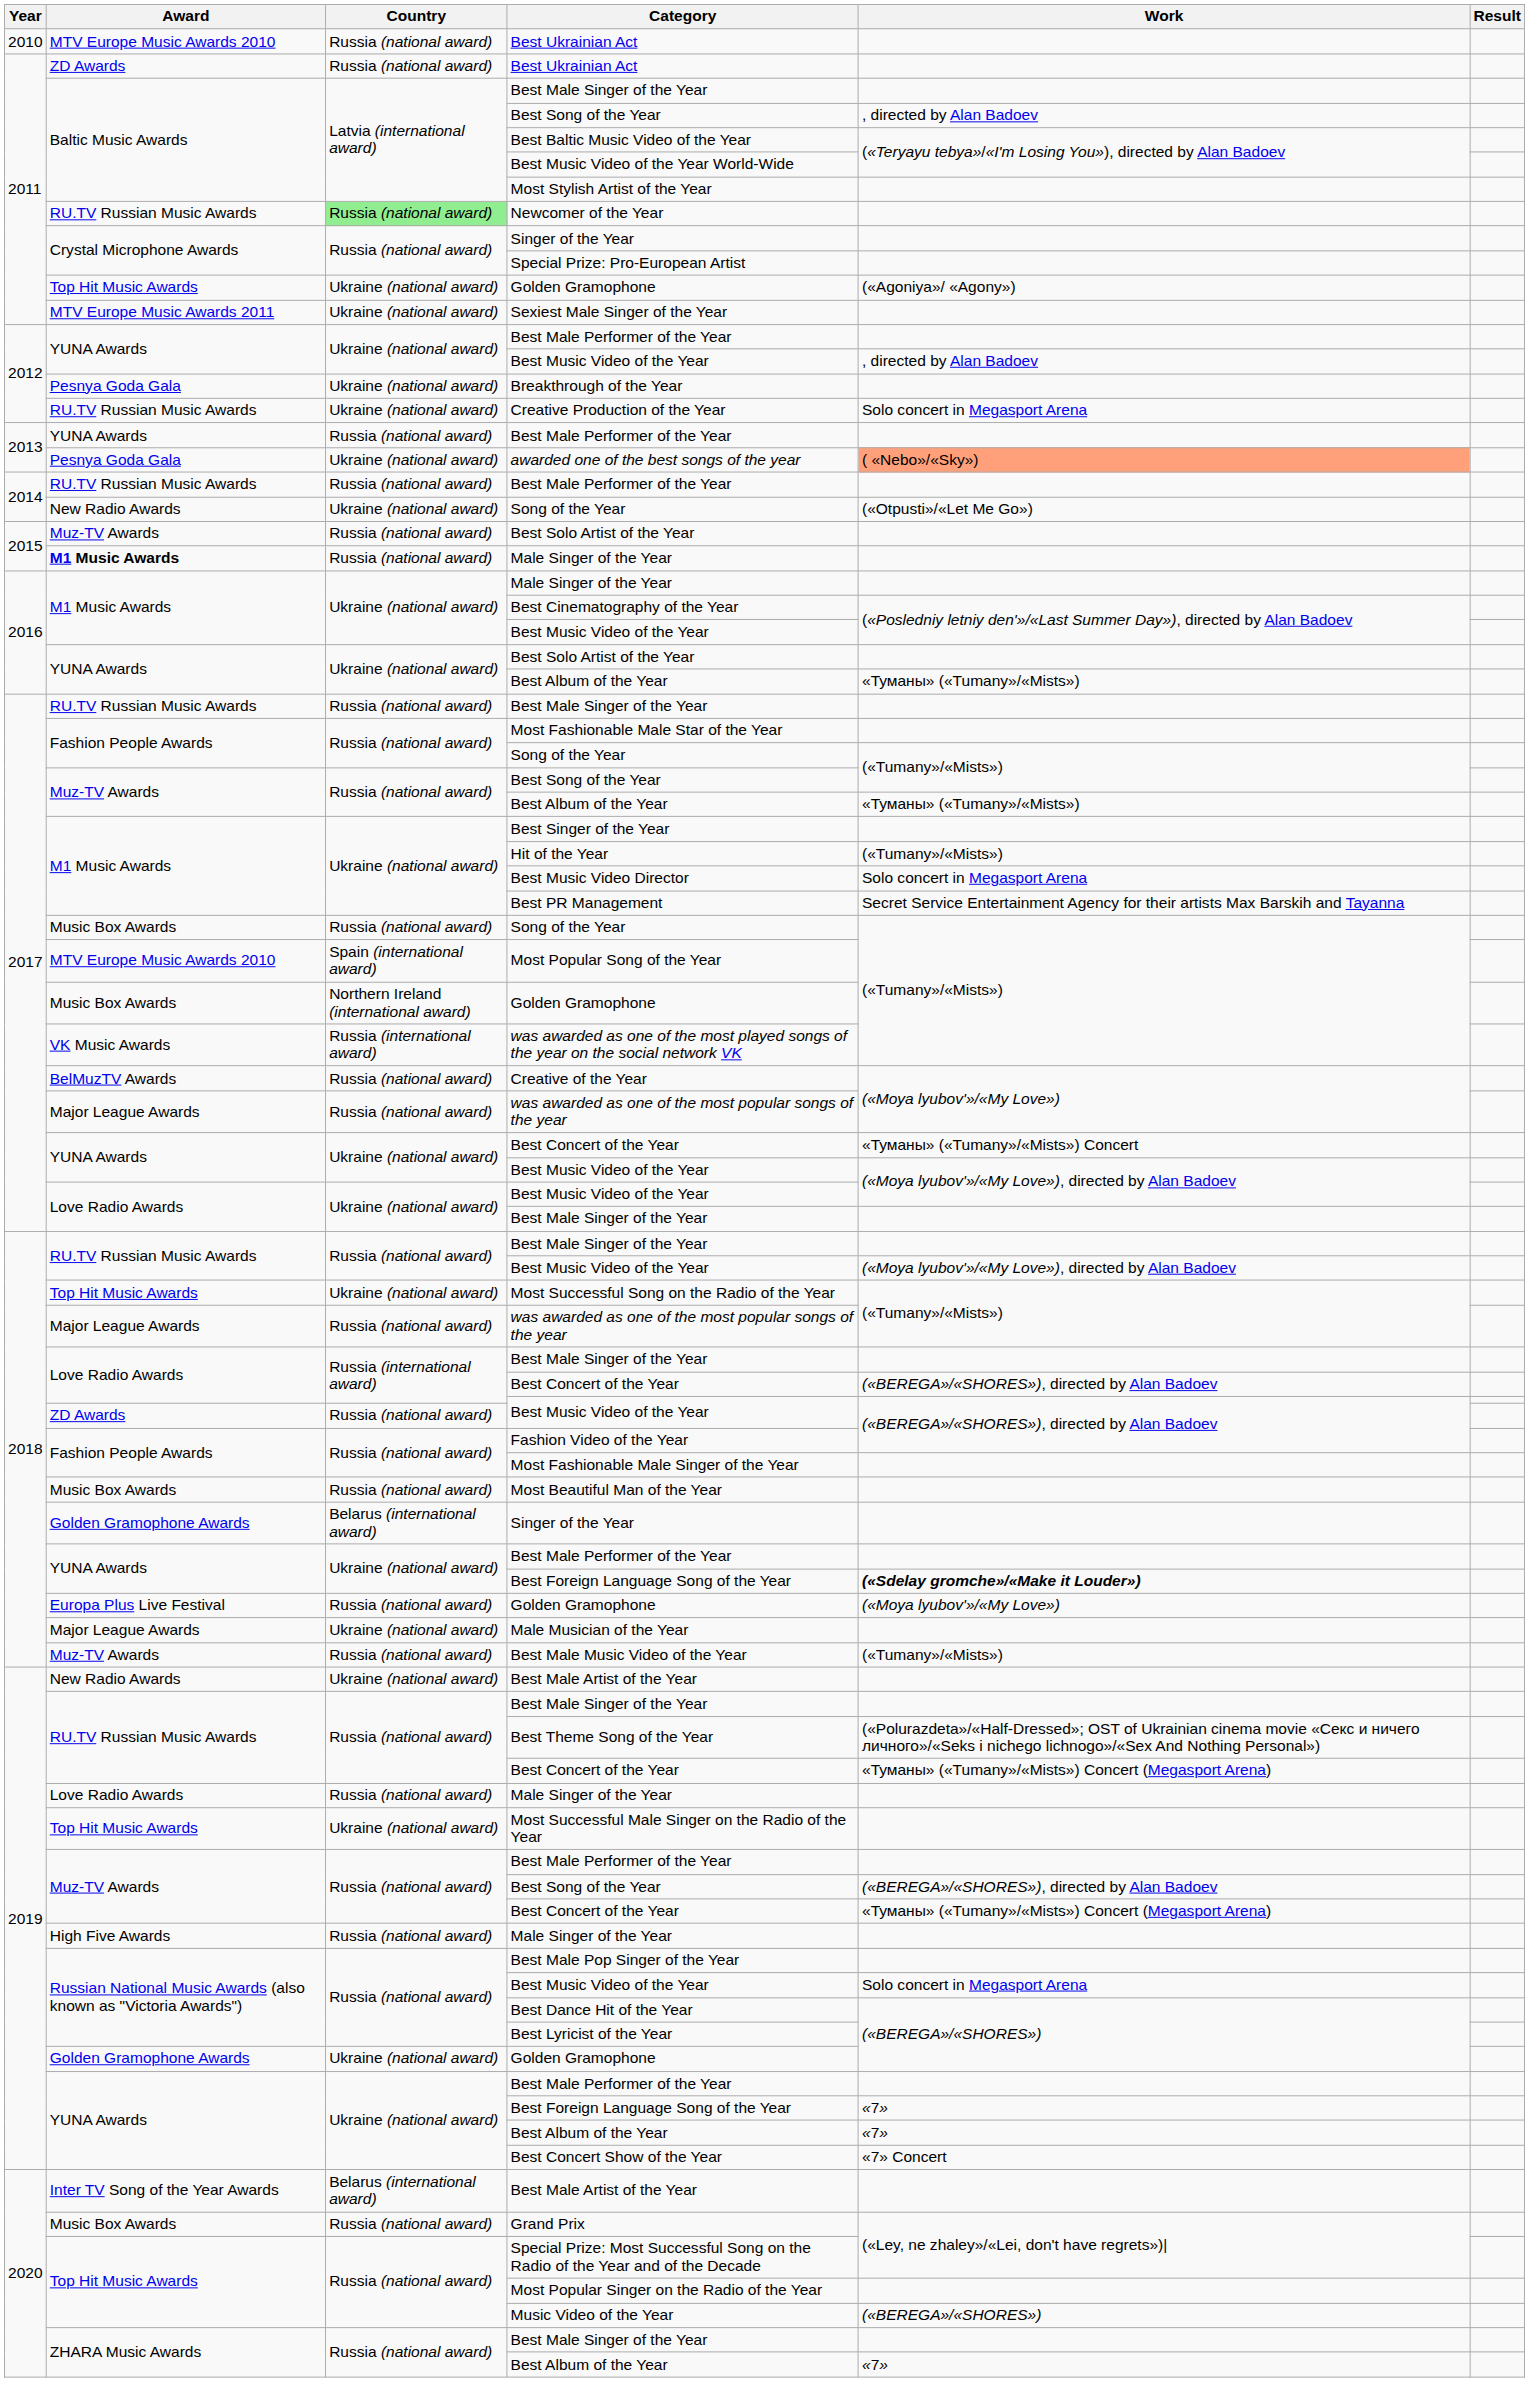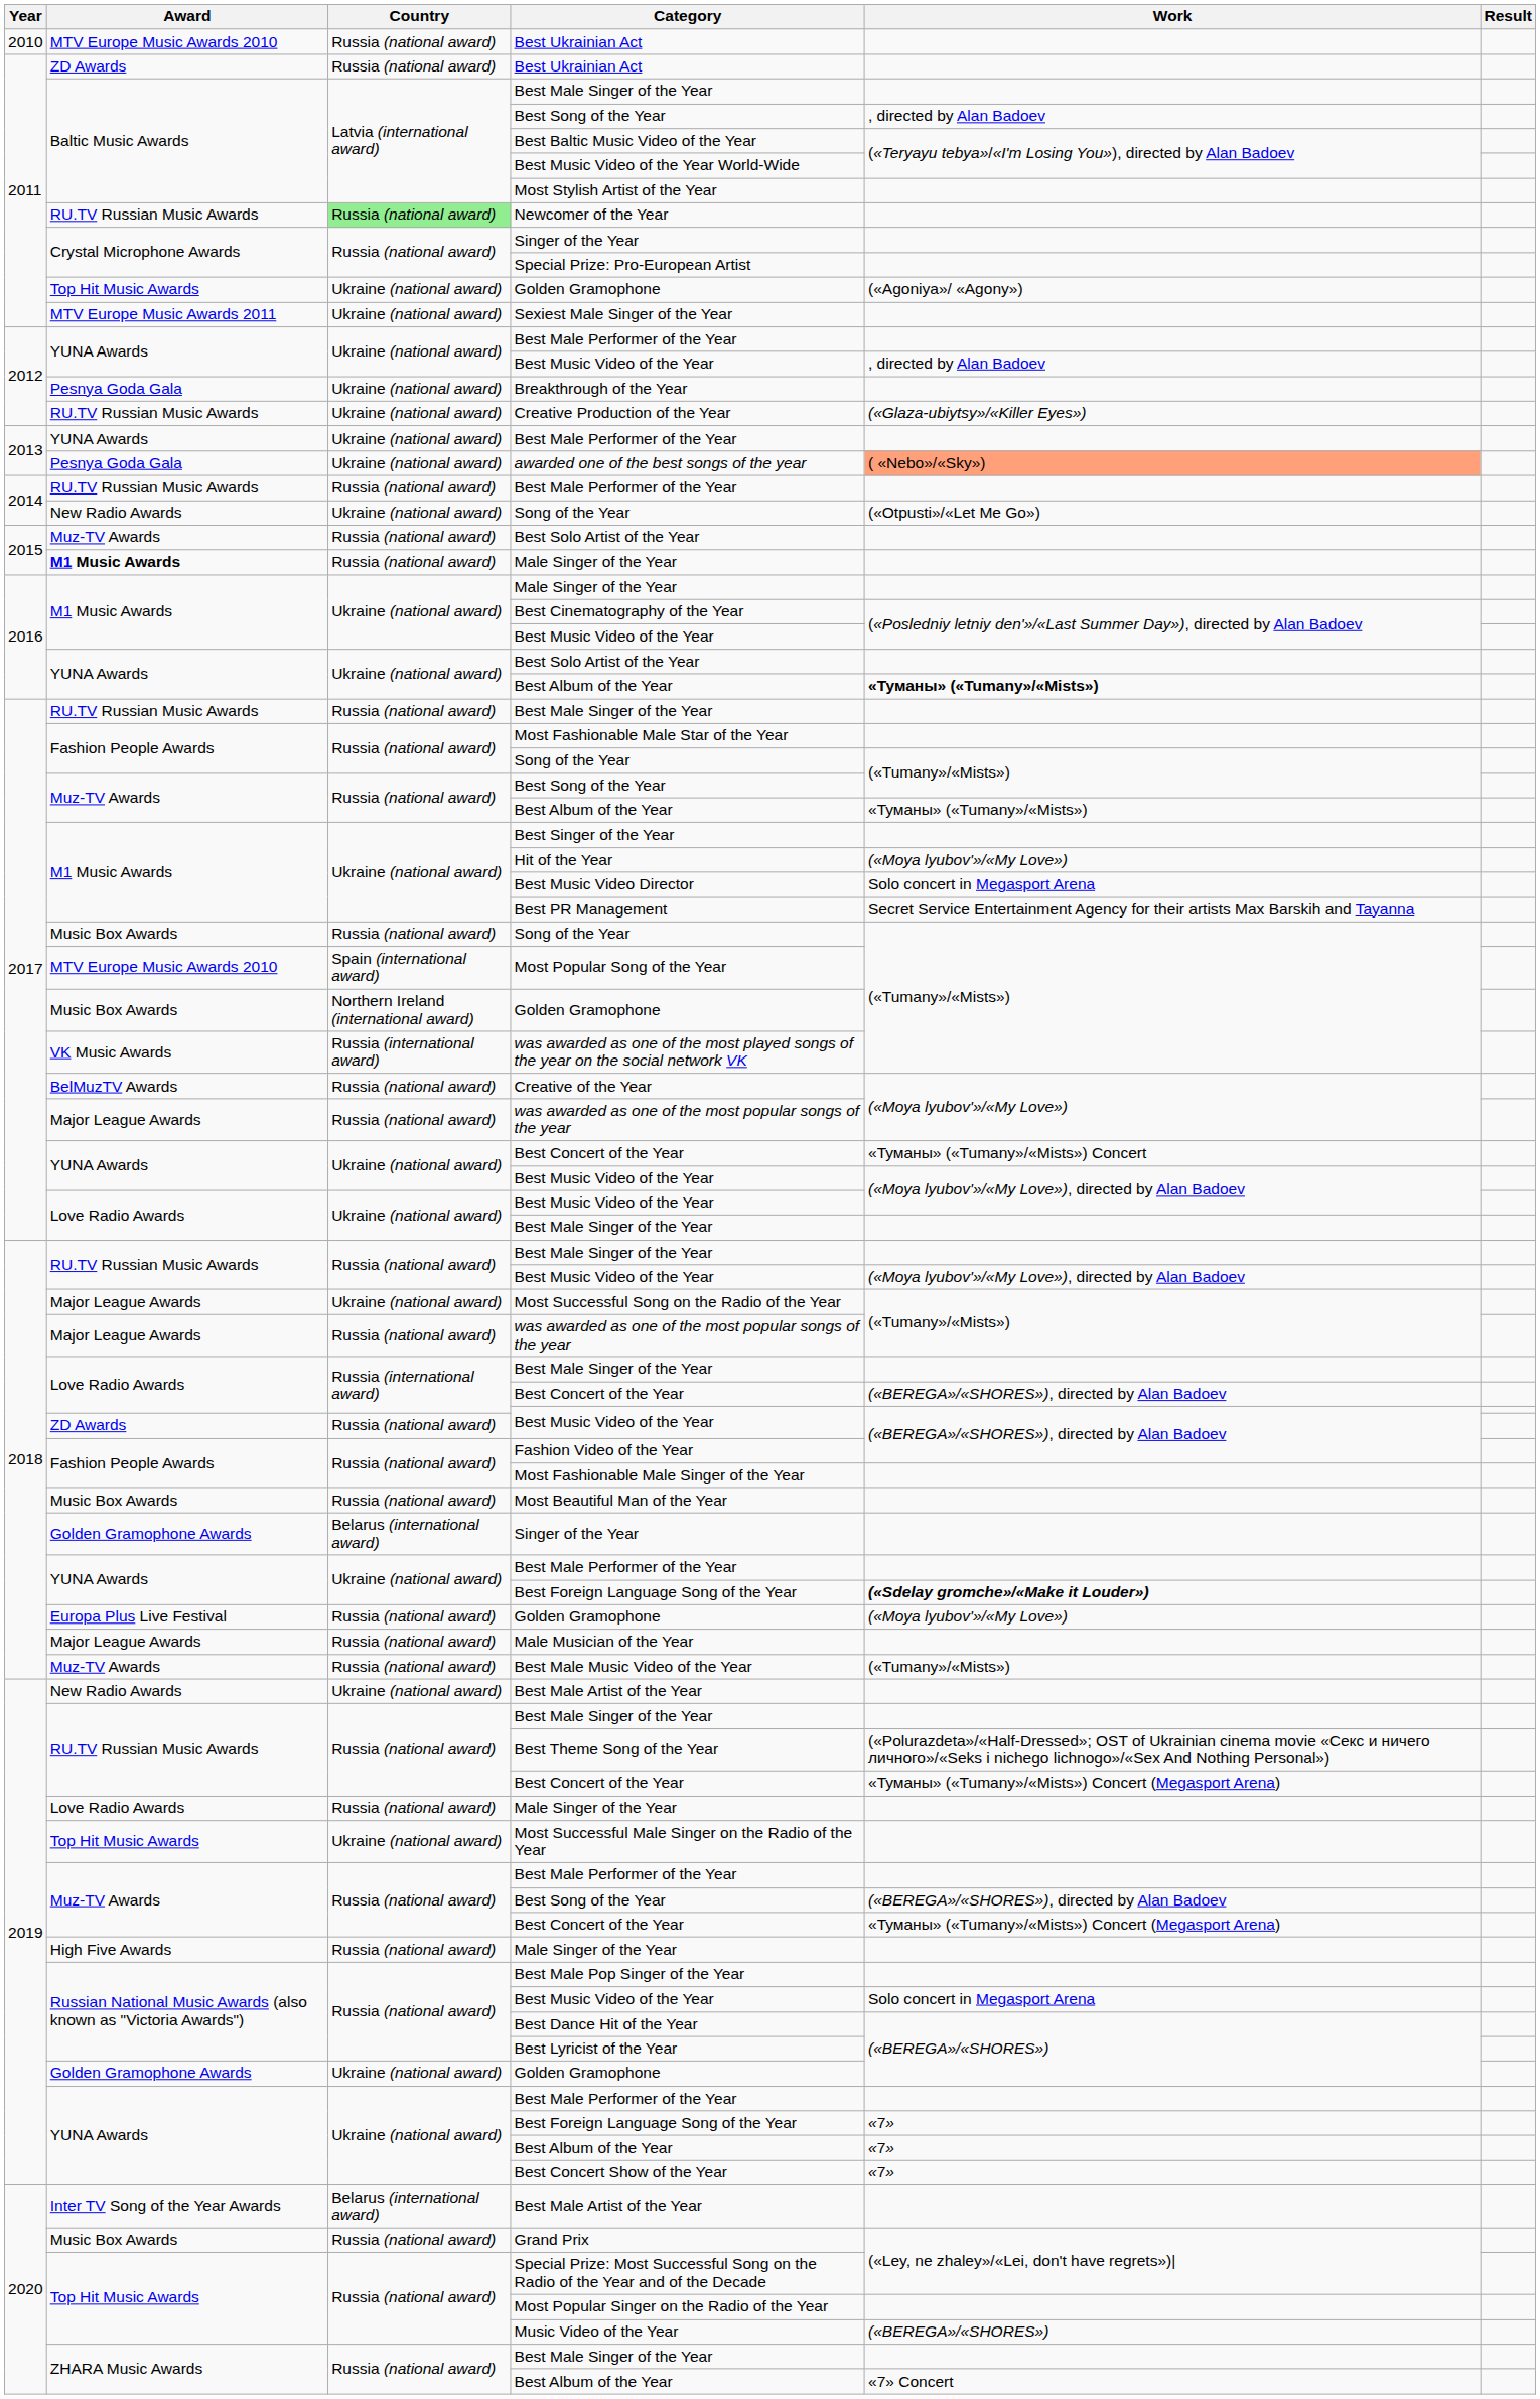Creative Production of the Year | Work: Solo concert in Megasport Arena -> («Glaza-ubiytsy»/«Killer Eyes»)
2013 / Best Male Performer of the Year | Country: Russia (national award) -> Ukraine (national award)
2016 / Best Album of the Year | Work: normal -> bold
Hit of the Year | Work: («Tumany»/«Mists») -> («Moya lyubov'»/«My Love»)
Most Successful Song on the Radio of the Year | Award: Top Hit Music Awards -> Major League Awards
Male Musician of the Year | Country: Ukraine (national award) -> Russia (national award)
Best Concert Show of the Year | Work: «7» Concert -> «7»
2020 / Best Album of the Year | Work: «7» -> «7» Concert
